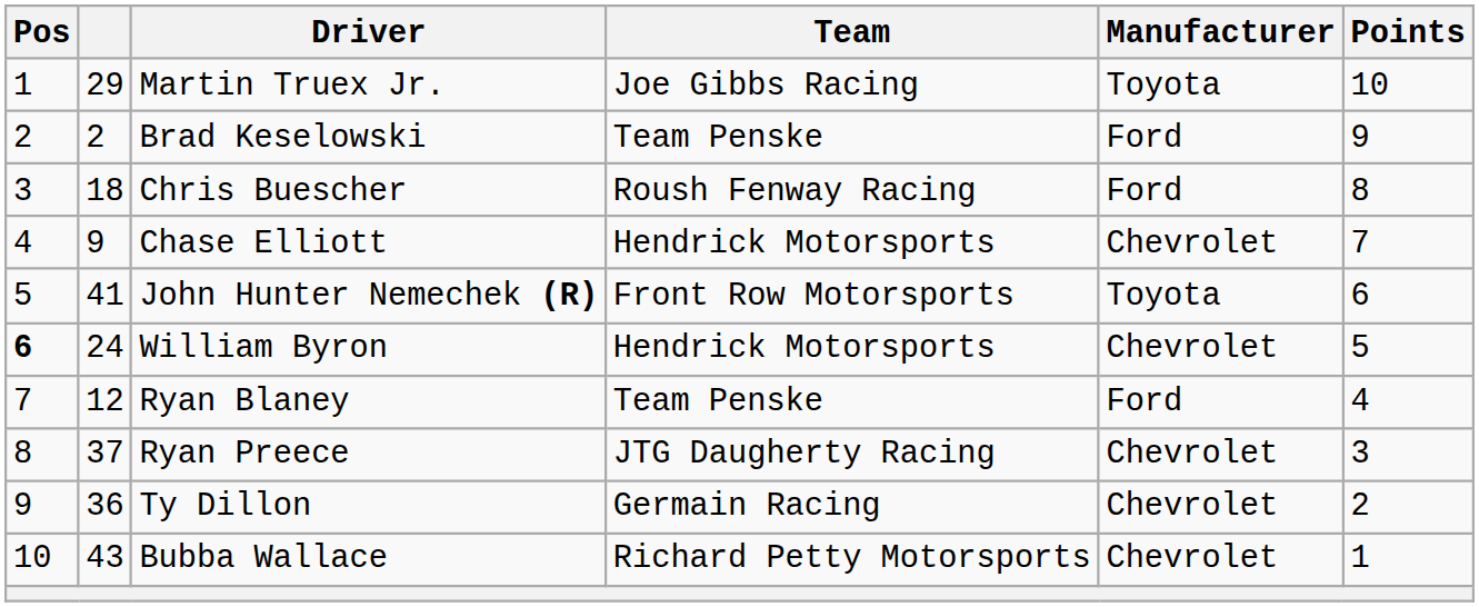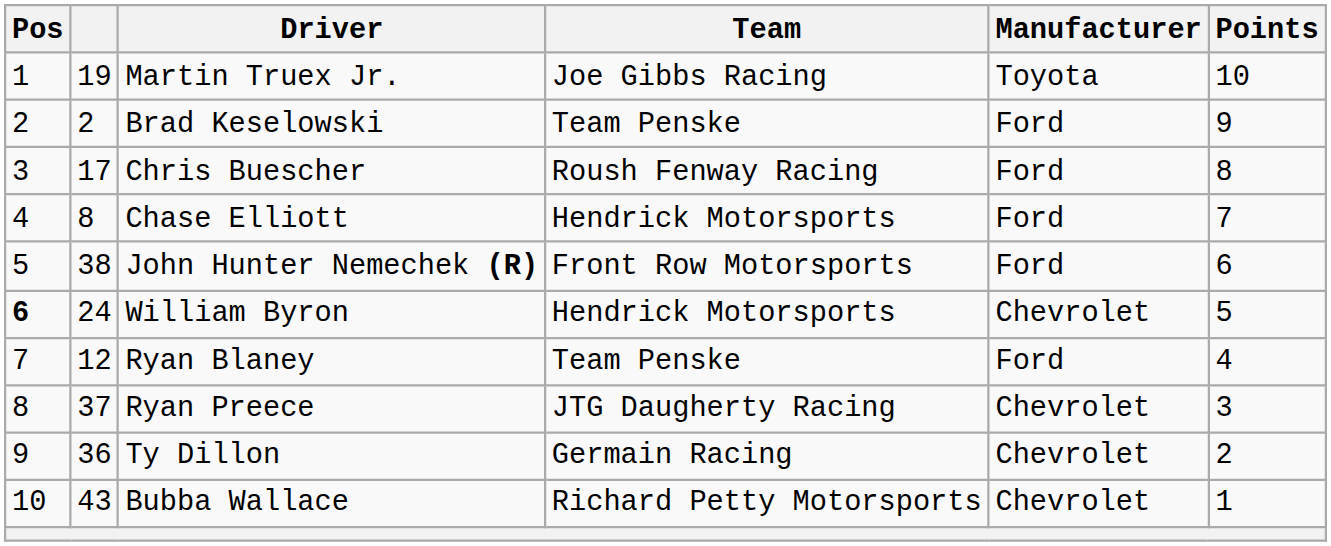Martin Truex Jr. | column 2: 29 -> 19
Chris Buescher | column 2: 18 -> 17
Chase Elliott | column 2: 9 -> 8
Chase Elliott | Manufacturer: Chevrolet -> Ford
John Hunter Nemechek (R) | column 2: 41 -> 38
John Hunter Nemechek (R) | Manufacturer: Toyota -> Ford
